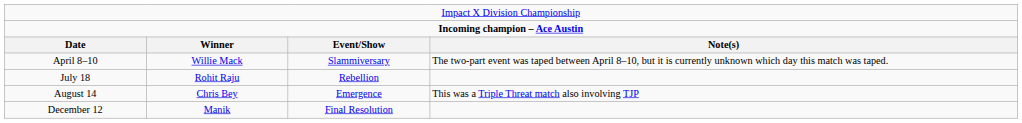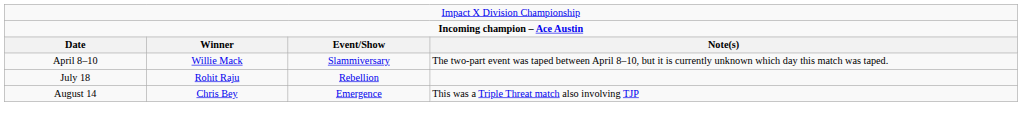- row: December 12 | Manik | Final Resolution
